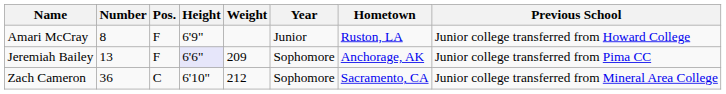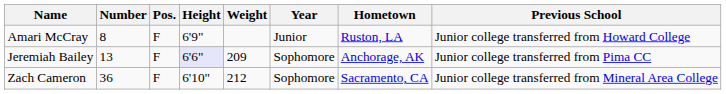Zach Cameron | Pos.: C -> F
